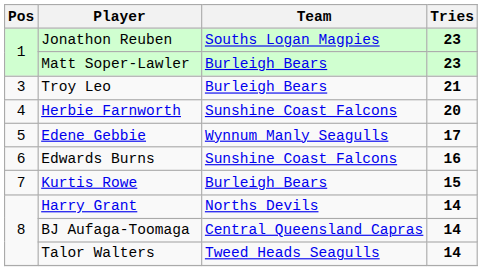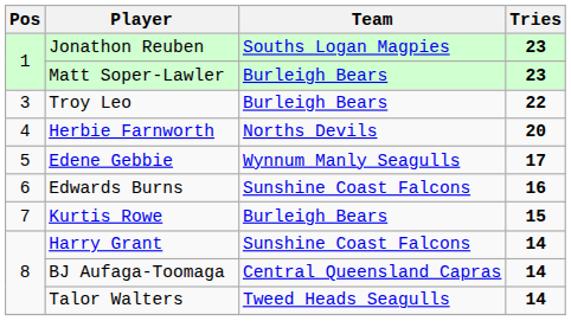Troy Leo | Tries: 21 -> 22
Herbie Farnworth | Team: Sunshine Coast Falcons -> Norths Devils
Harry Grant | Team: Norths Devils -> Sunshine Coast Falcons
